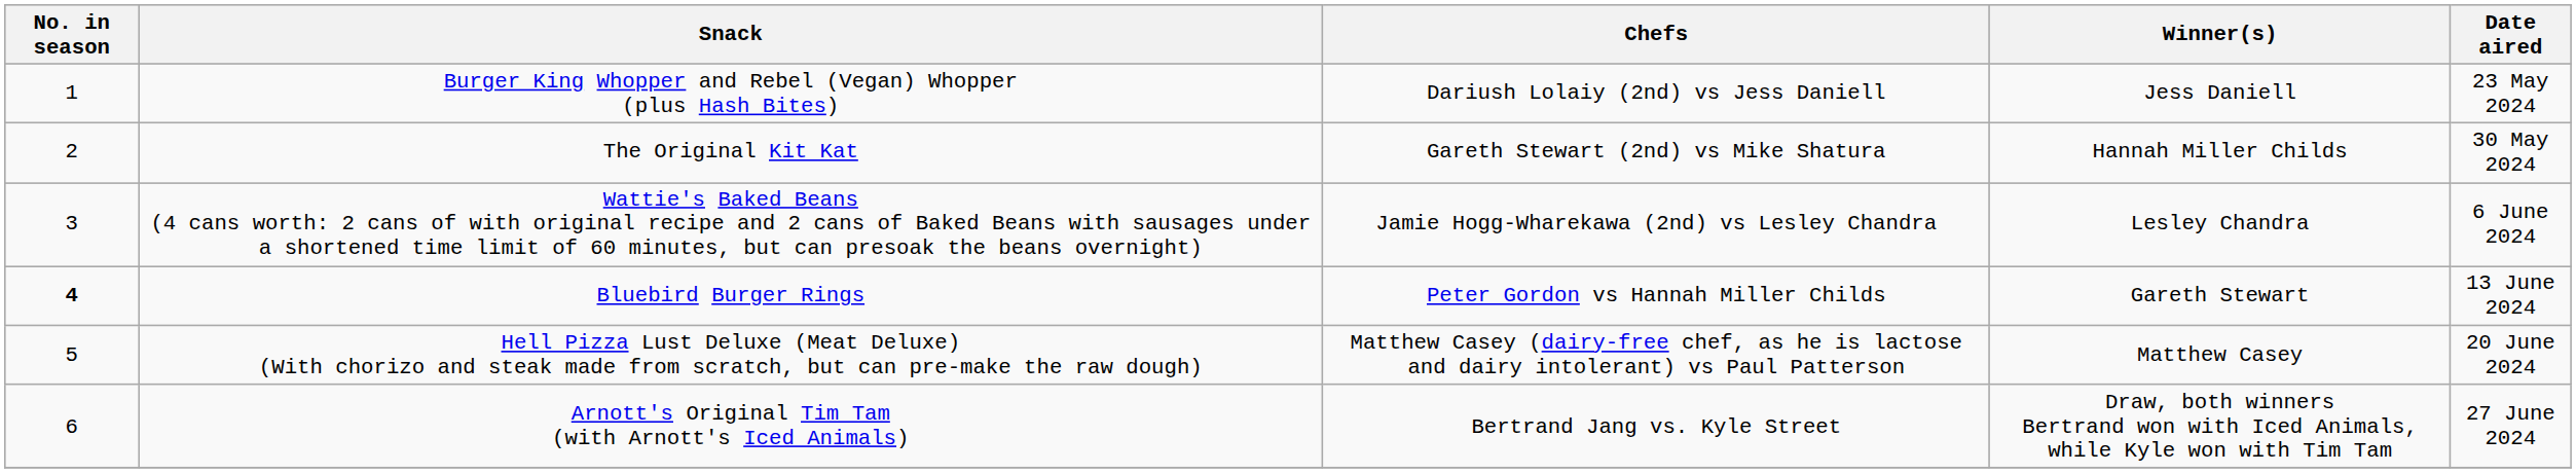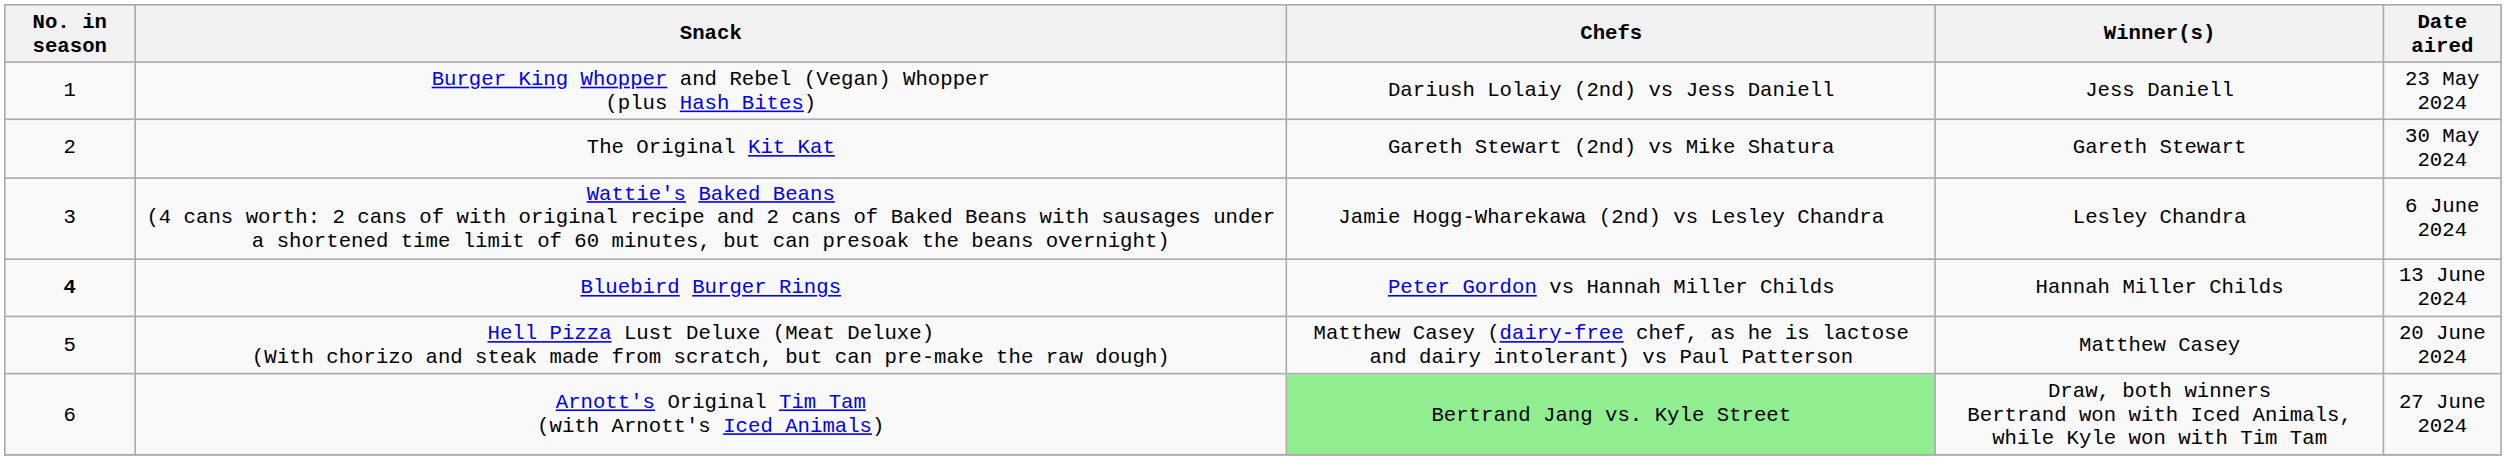The Original Kit Kat | Winner(s): Hannah Miller Childs -> Gareth Stewart
Bluebird Burger Rings | Winner(s): Gareth Stewart -> Hannah Miller Childs
Arnott's Original Tim Tam (with Arnott's Iced Animals) | Chefs: no background -> lightgreen background
